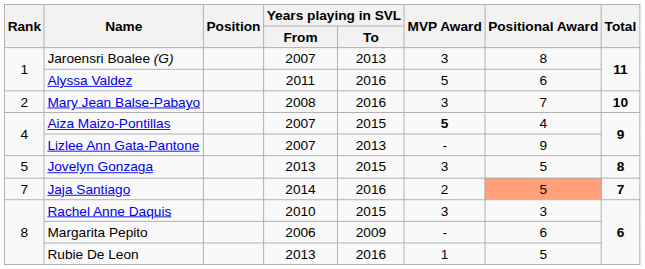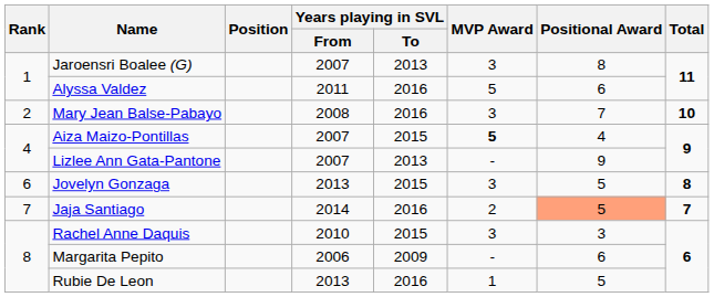Jovelyn Gonzaga | Rank: 5 -> 6
